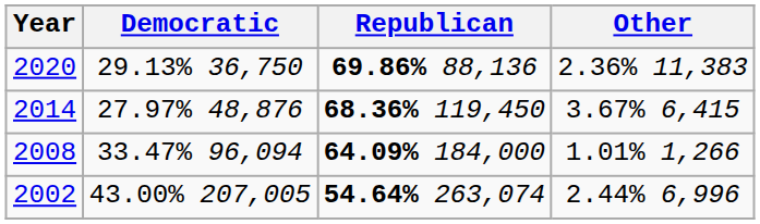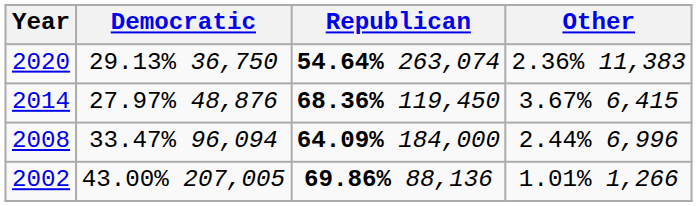2020 | Republican: 69.86% 88,136 -> 54.64% 263,074
2008 | Other: 1.01% 1,266 -> 2.44% 6,996
2002 | Republican: 54.64% 263,074 -> 69.86% 88,136
2002 | Other: 2.44% 6,996 -> 1.01% 1,266
